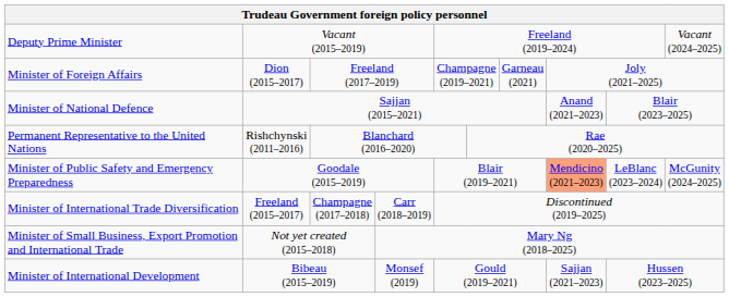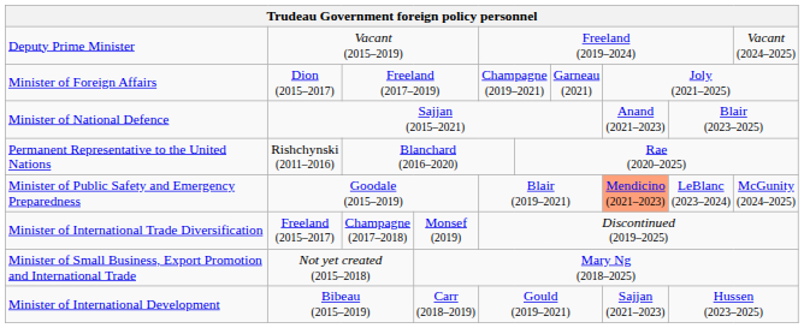Minister of International Trade Diversification | column 5: Carr (2018–2019) -> Monsef (2019)
Minister of International Development | column 5: Monsef (2019) -> Carr (2018–2019)
